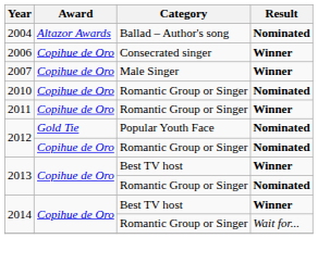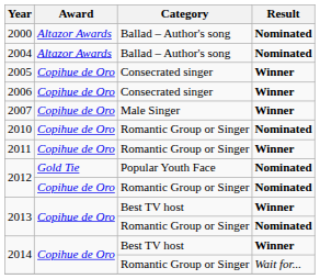+ row: 2000 | Altazor Awards | Ballad – Author's song | Nominated
+ row: 2005 | Copihue de Oro | Consecrated singer | Winner
